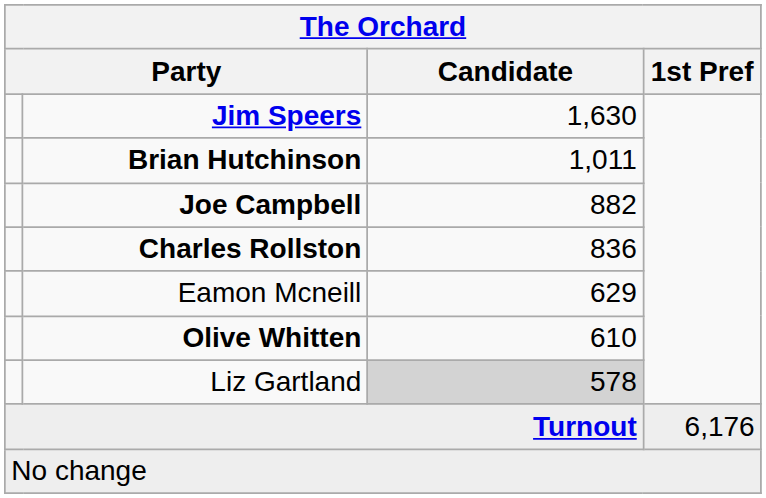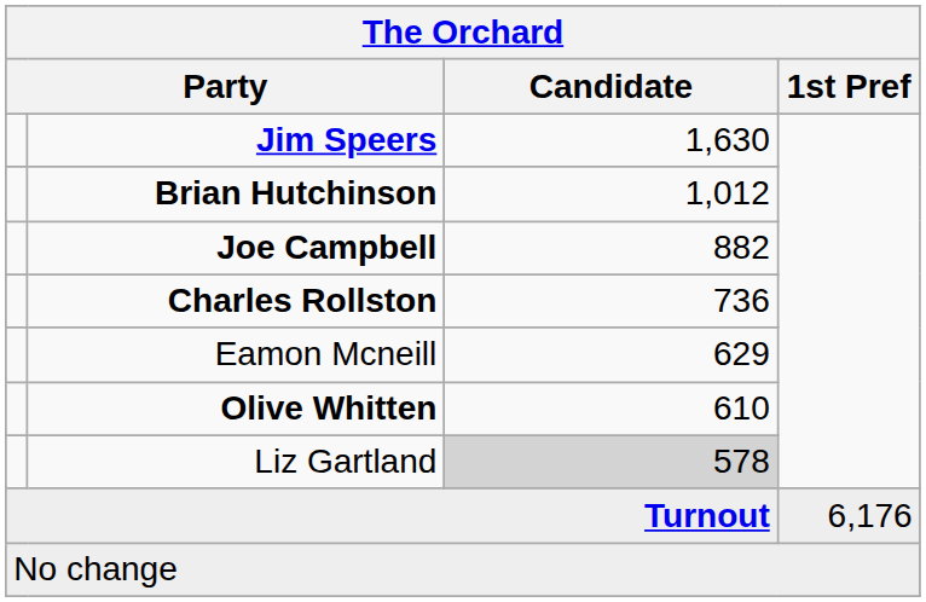Brian Hutchinson | Candidate: 1,011 -> 1,012
Charles Rollston | Candidate: 836 -> 736
